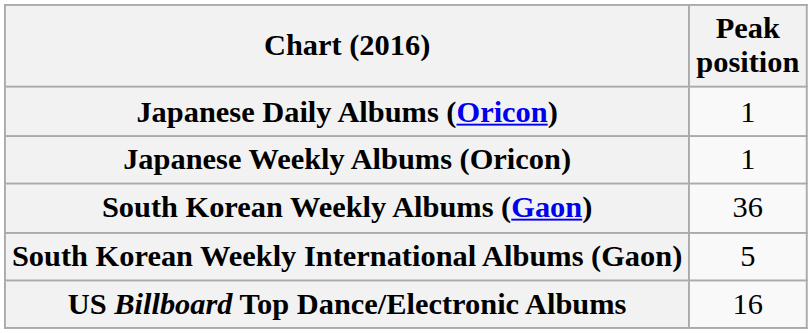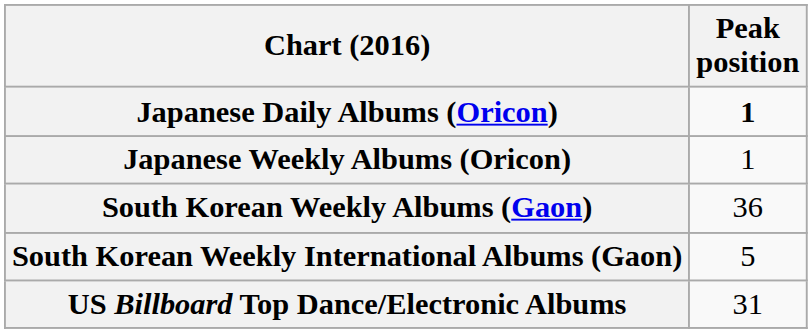Japanese Daily Albums (Oricon) | Peak position: normal -> bold
US Billboard Top Dance/Electronic Albums | Peak position: 16 -> 31
